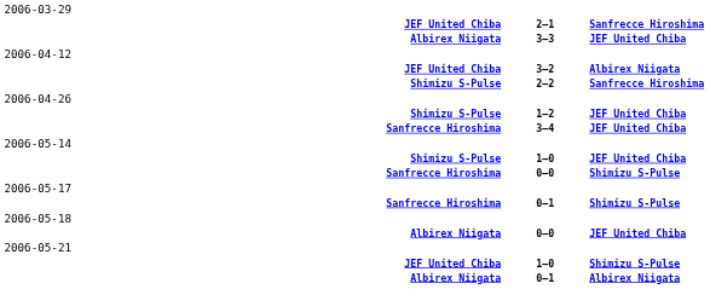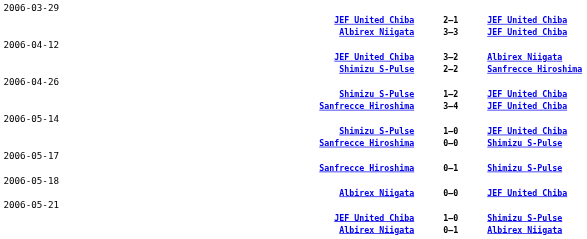JEF United Chiba / 2–1 | column 3: Sanfrecce Hiroshima -> JEF United Chiba
